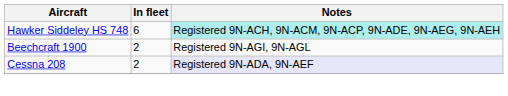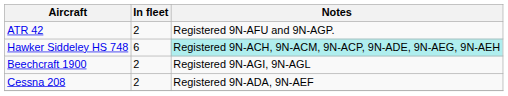+ row: ATR 42 | 2 | Registered 9N-AFU and 9N-AGP.
Cessna 208 | Notes: lavender background -> no background
